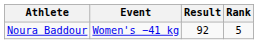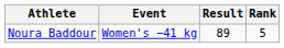Noura Baddour | Result: 92 -> 89
